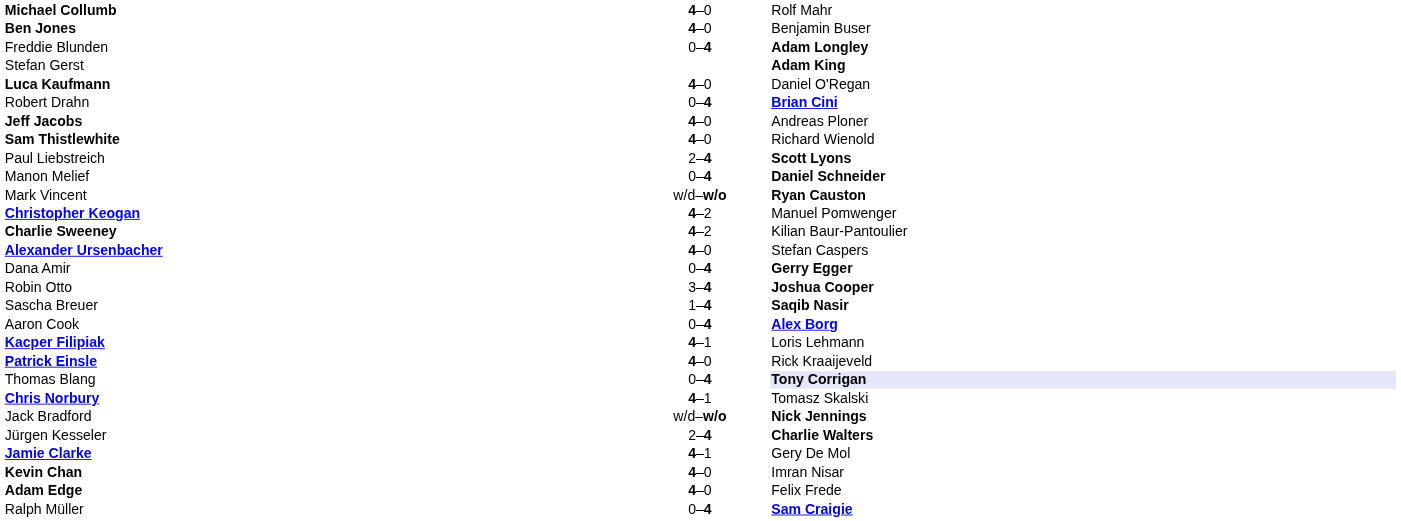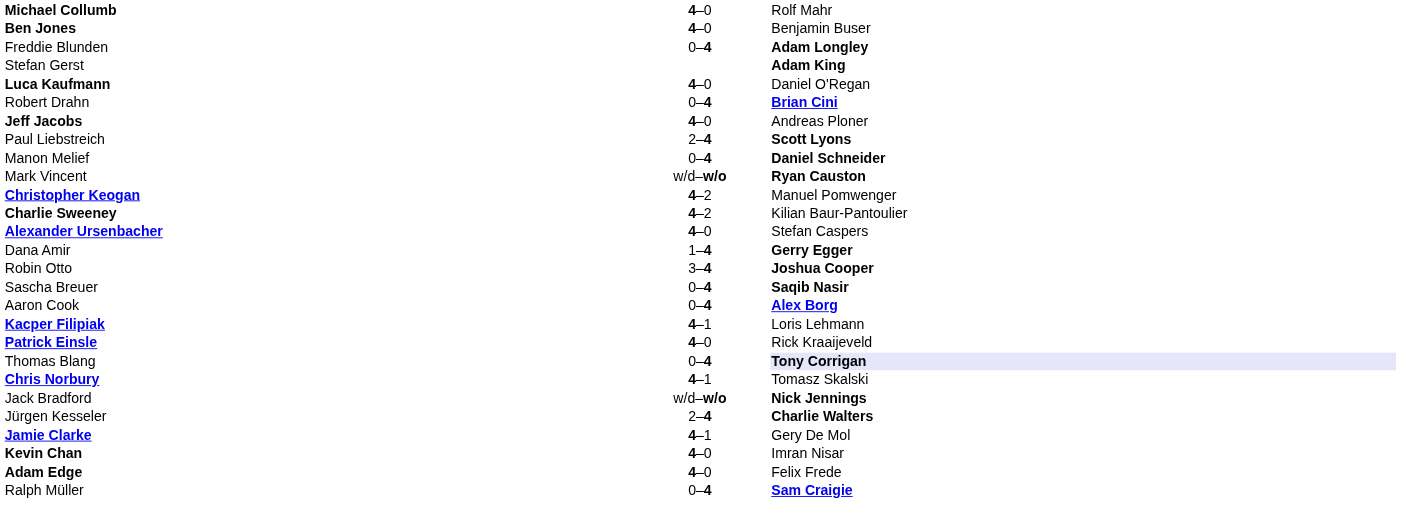- row: Sam Thistlewhite | 4–0 | Richard Wienold
Dana Amir | column 2: 0–4 -> 1–4
Sascha Breuer | column 2: 1–4 -> 0–4
